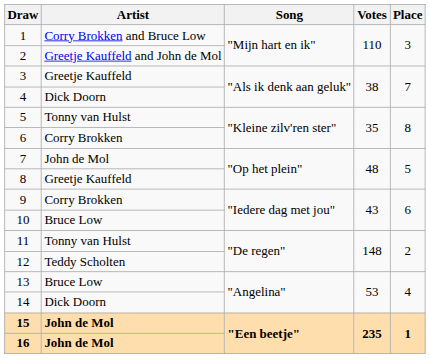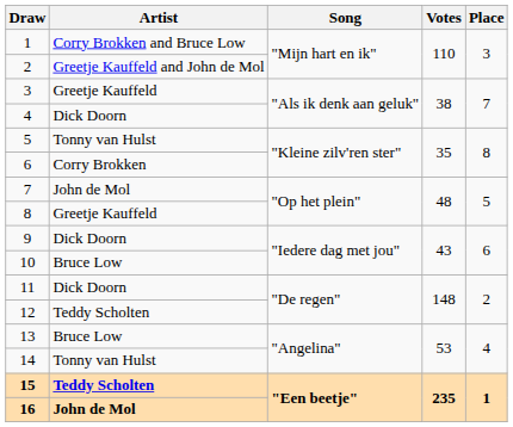9 | Artist: Corry Brokken -> Dick Doorn
11 | Artist: Tonny van Hulst -> Dick Doorn
14 | Artist: Dick Doorn -> Tonny van Hulst
15 | Artist: John de Mol -> Teddy Scholten
